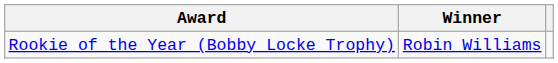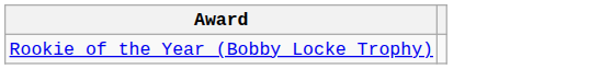- column: Winner | Robin Williams
